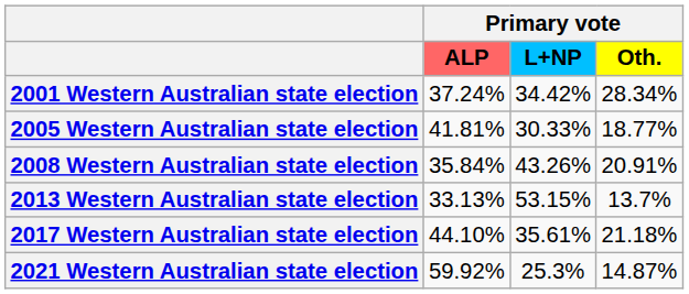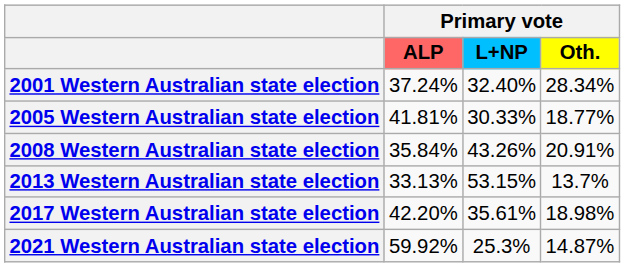2001 Western Australian state election | Primary vote / L+NP: 34.42% -> 32.40%
2017 Western Australian state election | Primary vote / ALP: 44.10% -> 42.20%
2017 Western Australian state election | Primary vote / Oth.: 21.18% -> 18.98%
